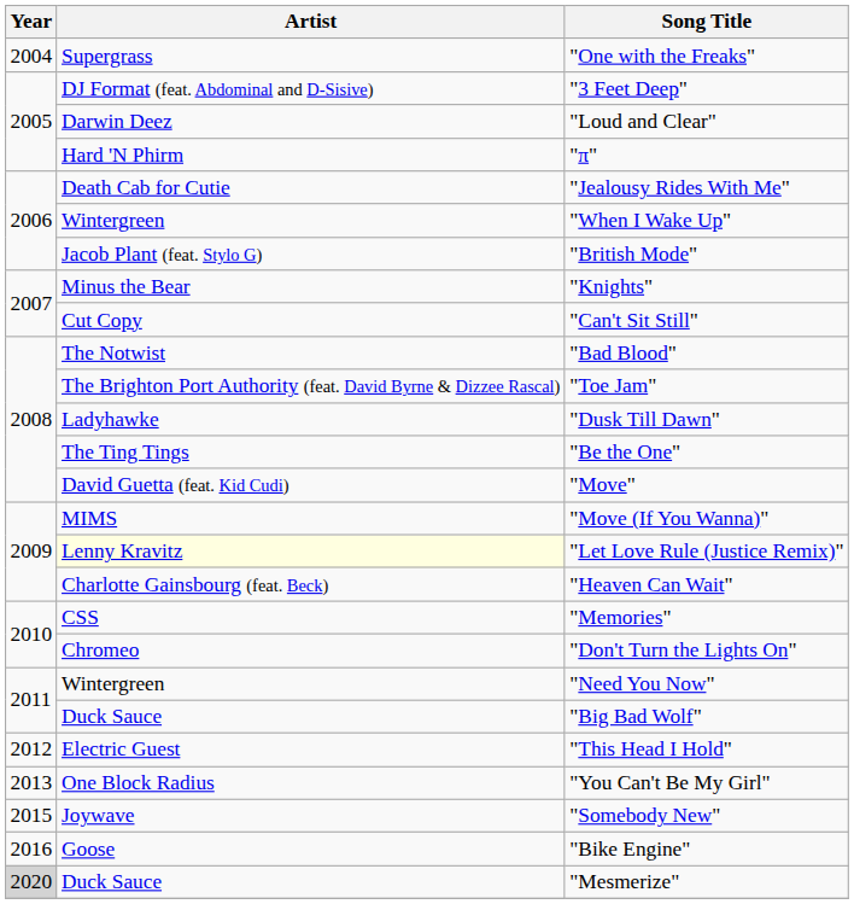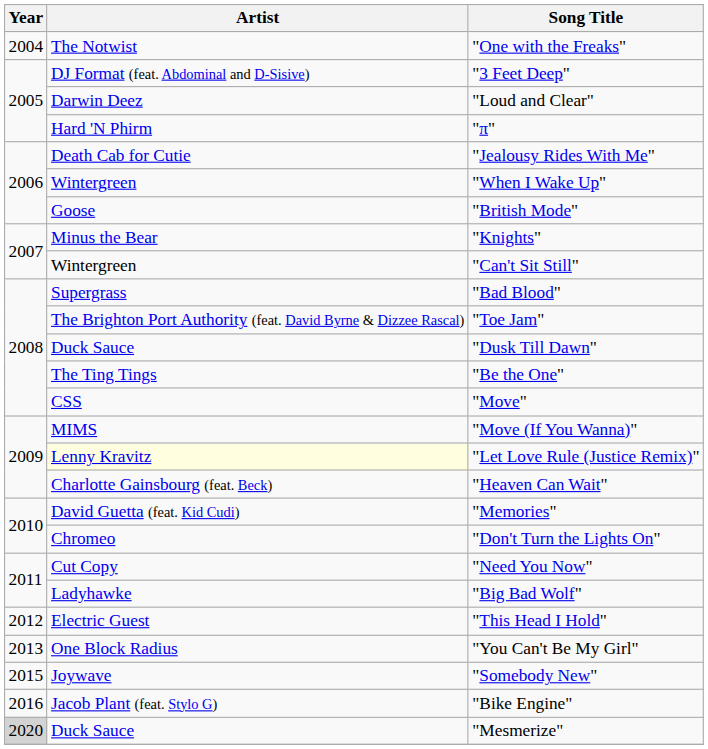"One with the Freaks" | Artist: Supergrass -> The Notwist
"British Mode" | Artist: Jacob Plant (feat. Stylo G) -> Goose
"Can't Sit Still" | Artist: Cut Copy -> Wintergreen
"Bad Blood" | Artist: The Notwist -> Supergrass
"Dusk Till Dawn" | Artist: Ladyhawke -> Duck Sauce
"Move" | Artist: David Guetta (feat. Kid Cudi) -> CSS
"Memories" | Artist: CSS -> David Guetta (feat. Kid Cudi)
"Need You Now" | Artist: Wintergreen -> Cut Copy
"Big Bad Wolf" | Artist: Duck Sauce -> Ladyhawke
"Bike Engine" | Artist: Goose -> Jacob Plant (feat. Stylo G)
